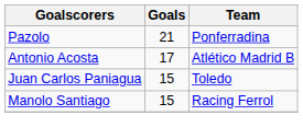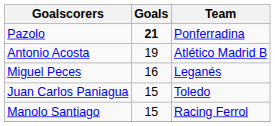Pazolo | Goals: normal -> bold
Antonio Acosta | Goals: 17 -> 19
+ row: Miguel Peces | 16 | Leganés
